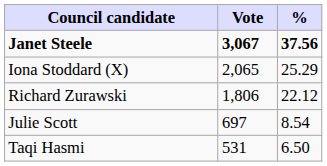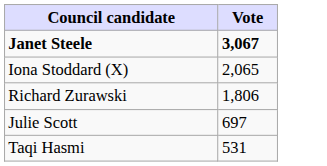- column: % | 37.56 | 25.29 | 22.12 | 8.54 | 6.50
